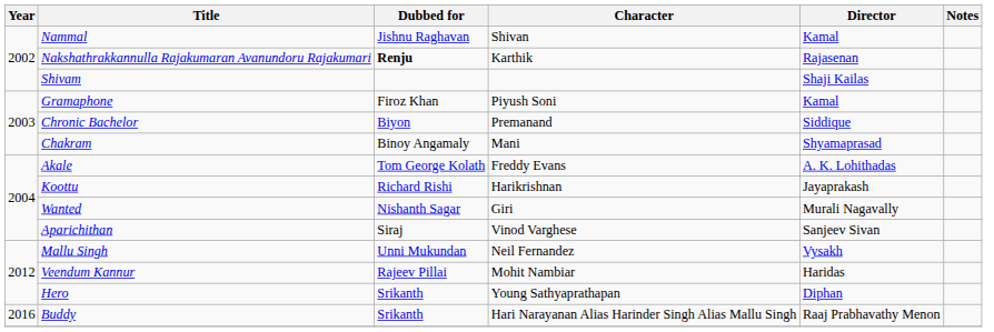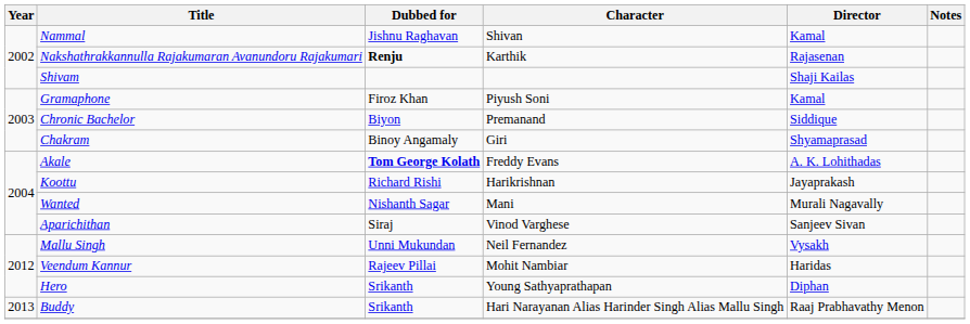Chakram | Character: Mani -> Giri
Akale | Dubbed for: normal -> bold
Wanted | Character: Giri -> Mani
Buddy | Year: 2016 -> 2013
